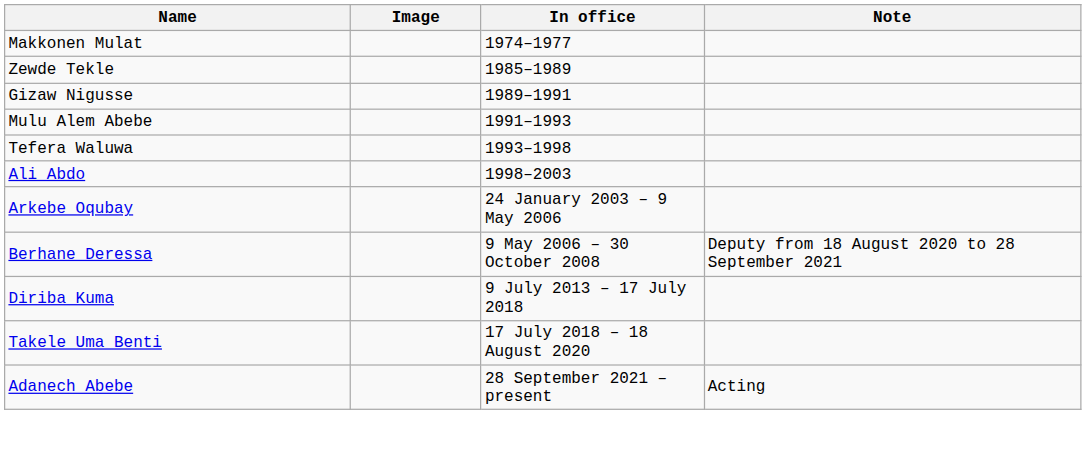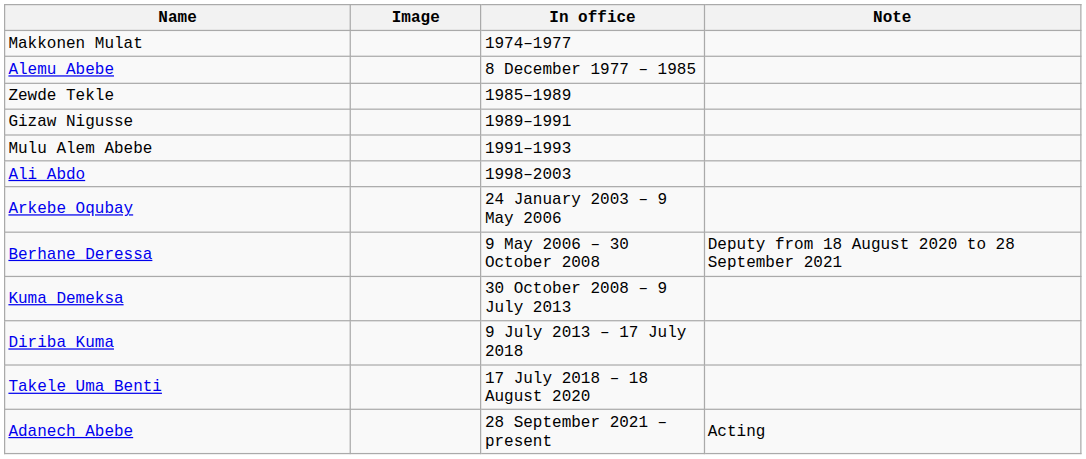+ row: Alemu Abebe | 8 December 1977 – 1985
- row: Tefera Waluwa | 1993–1998
+ row: Kuma Demeksa | 30 October 2008 – 9 July 2013
